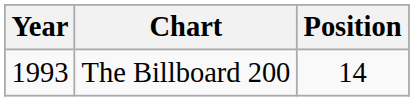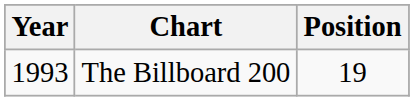The Billboard 200 | Position: 14 -> 19
